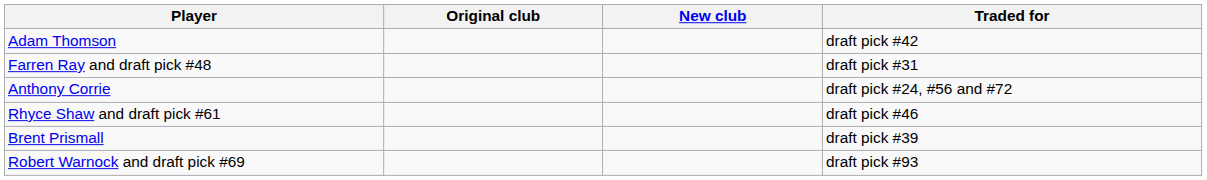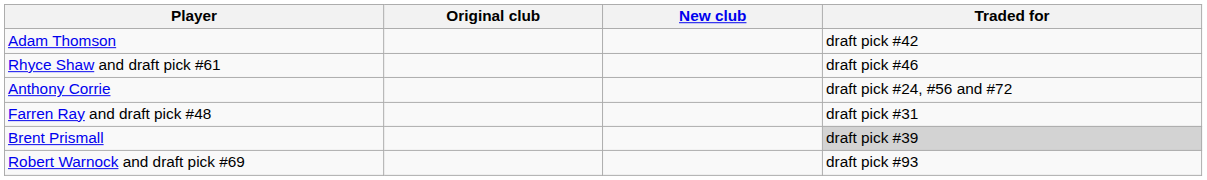rows swapped: Rhyce Shaw and draft pick #61 <-> Farren Ray and draft pick #48
Brent Prismall | Traded for: no background -> lightgrey background
